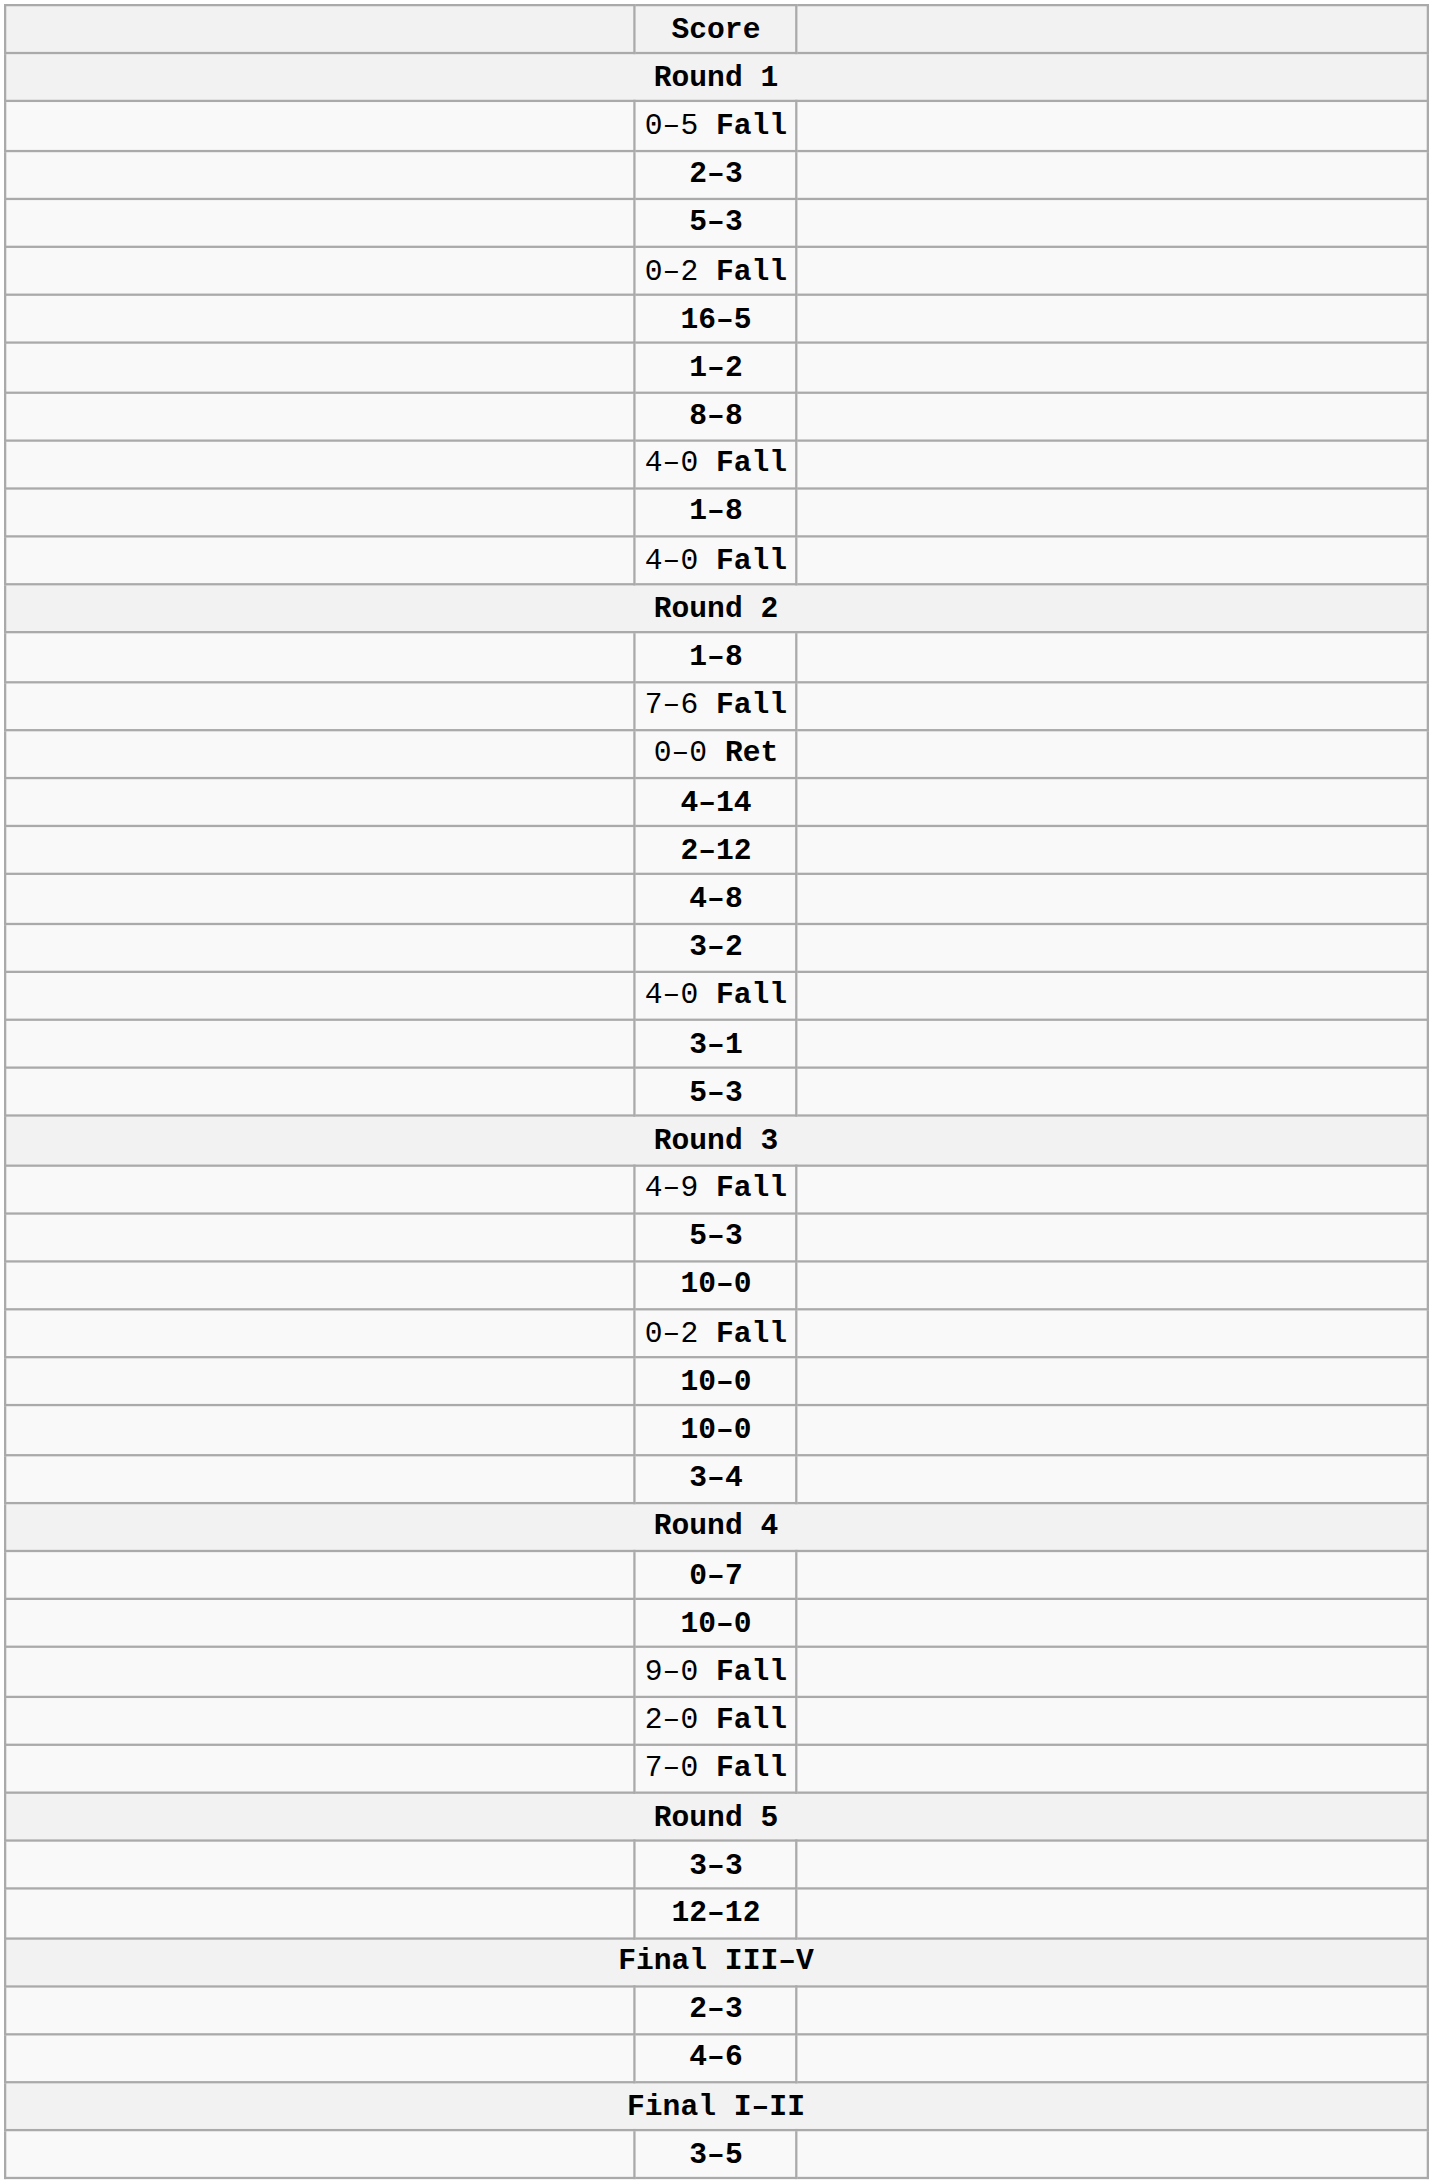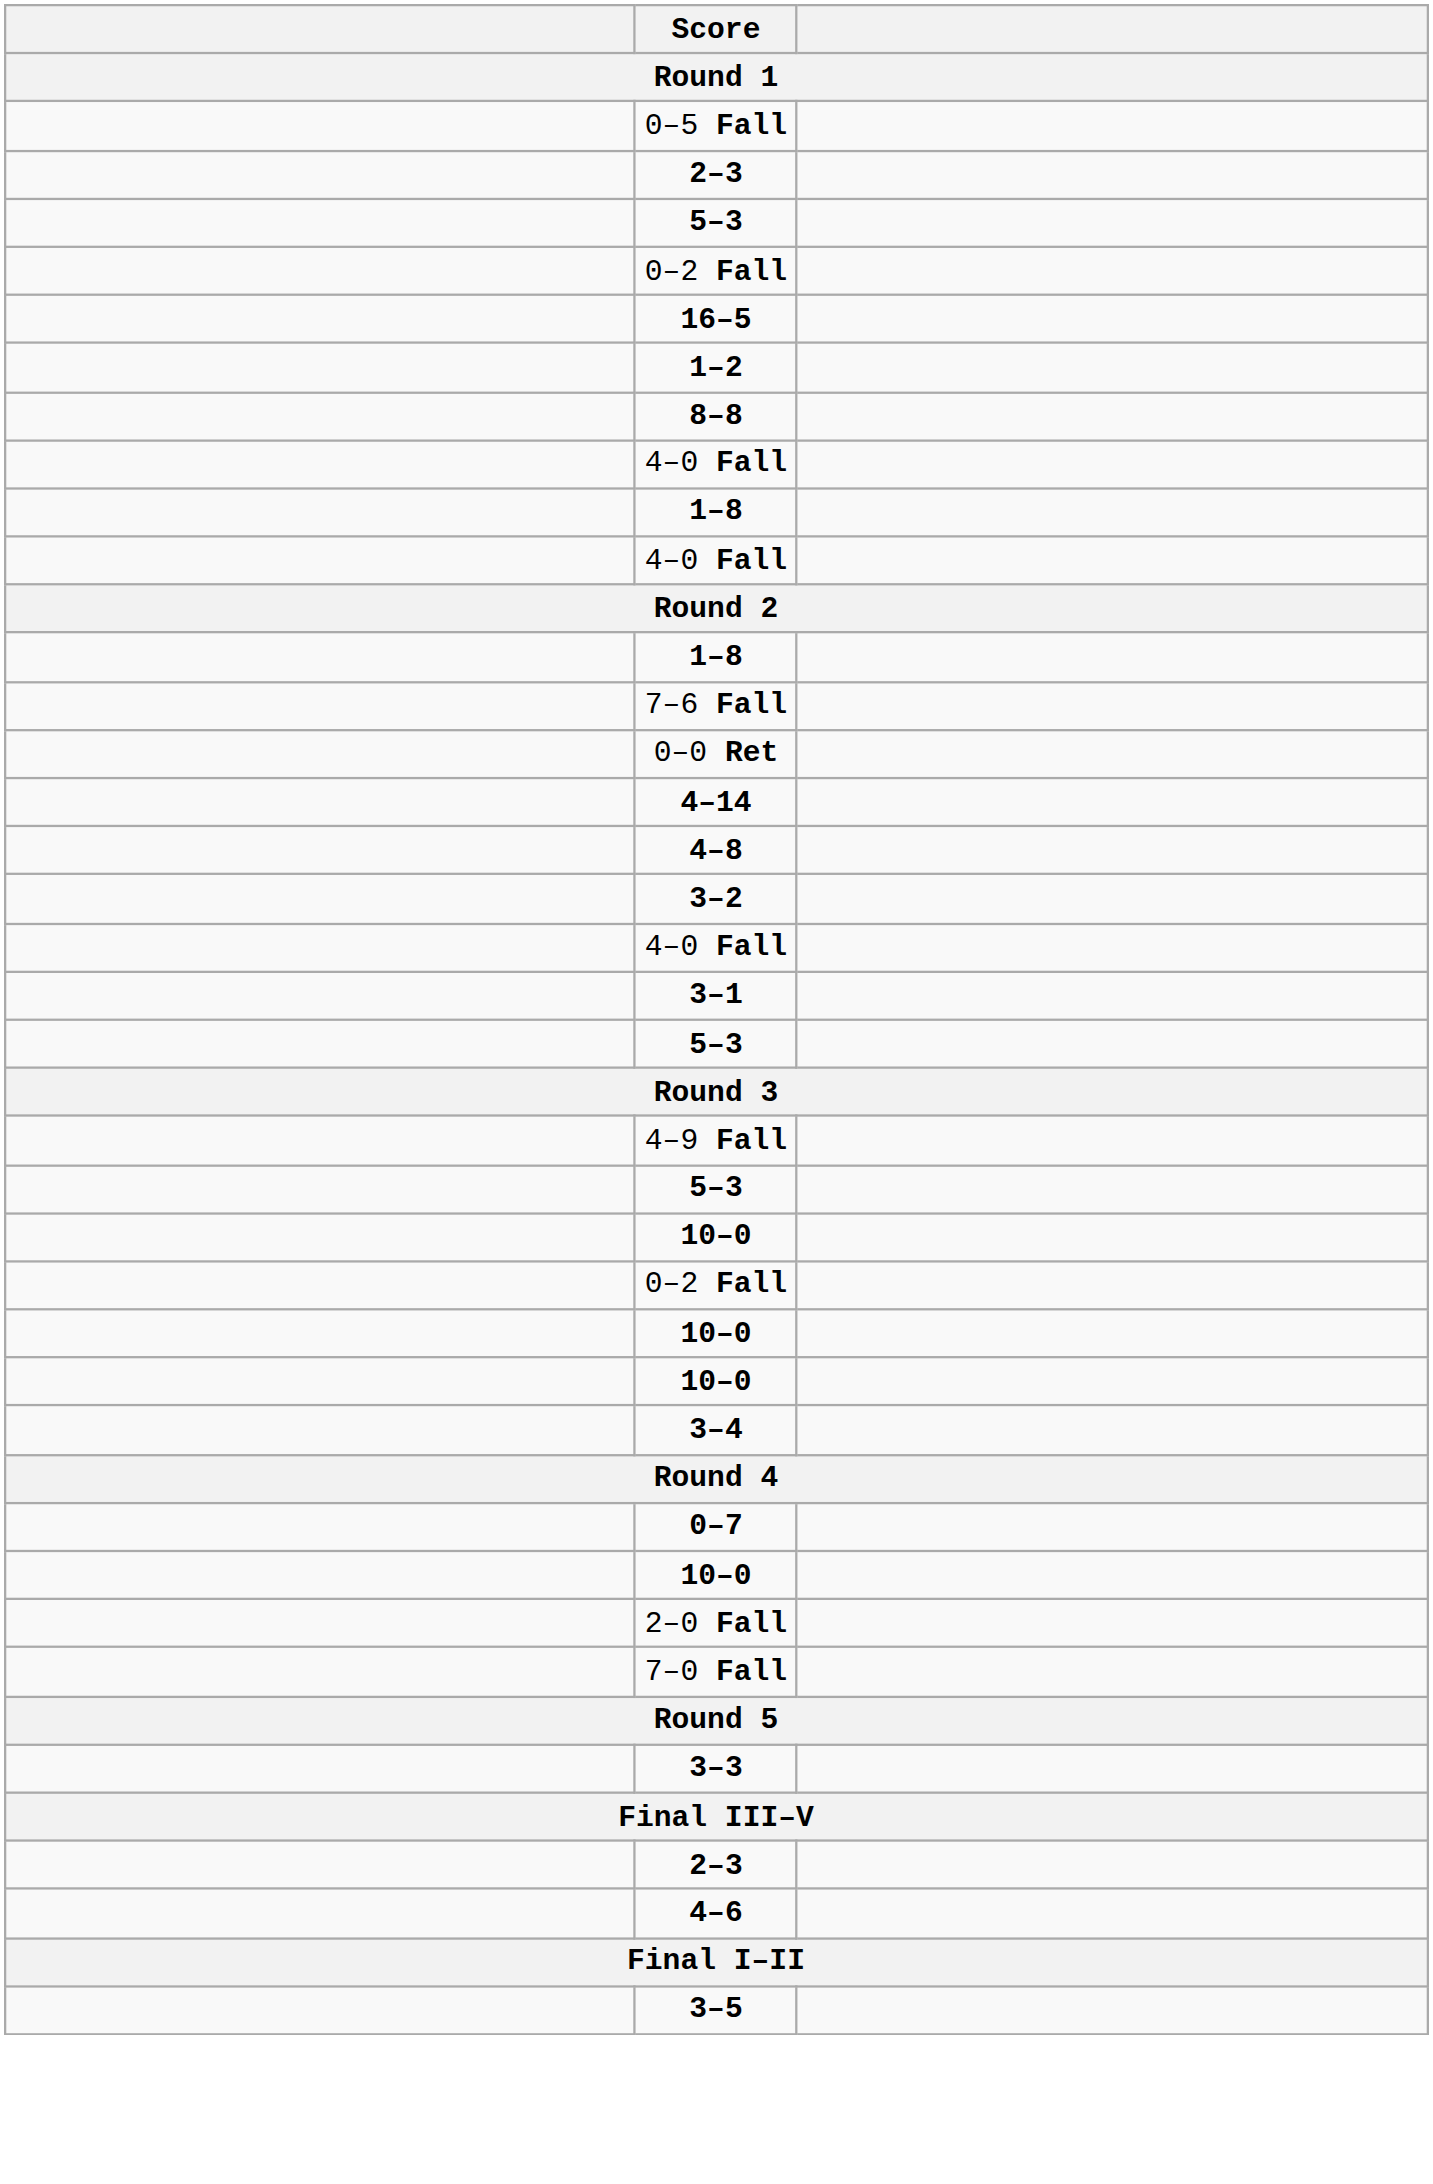- row: 2–12
- row: 9–0 Fall
- row: 12–12
